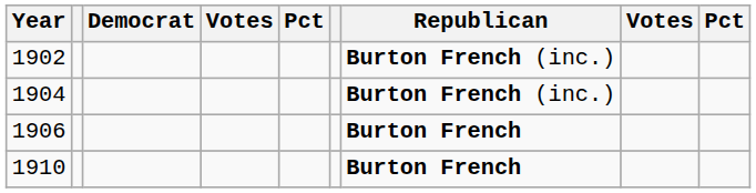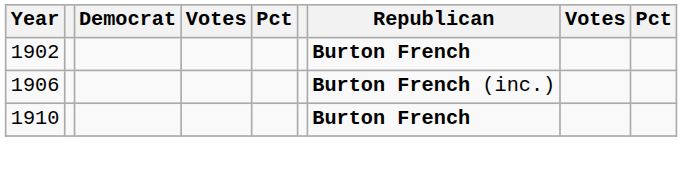1902 | Republican: Burton French (inc.) -> Burton French
- row: 1904 | Burton French (inc.)
1906 | Republican: Burton French -> Burton French (inc.)
